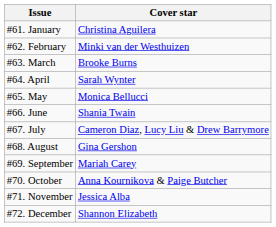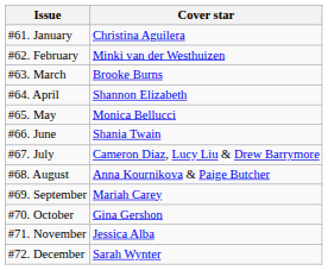#64. April | Cover star: Sarah Wynter -> Shannon Elizabeth
#68. August | Cover star: Gina Gershon -> Anna Kournikova & Paige Butcher
#70. October | Cover star: Anna Kournikova & Paige Butcher -> Gina Gershon
#72. December | Cover star: Shannon Elizabeth -> Sarah Wynter
